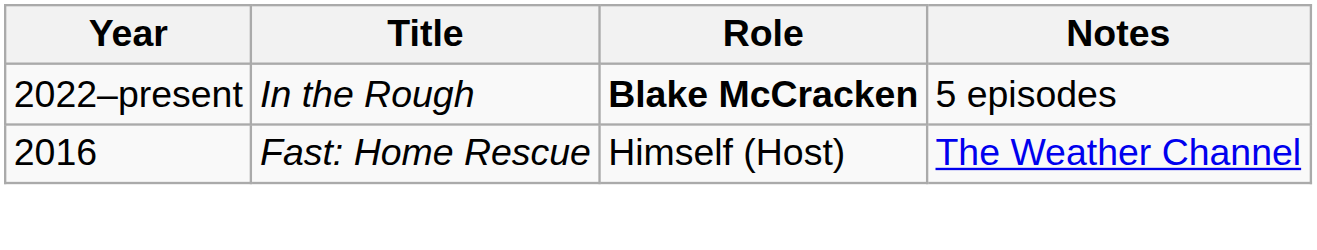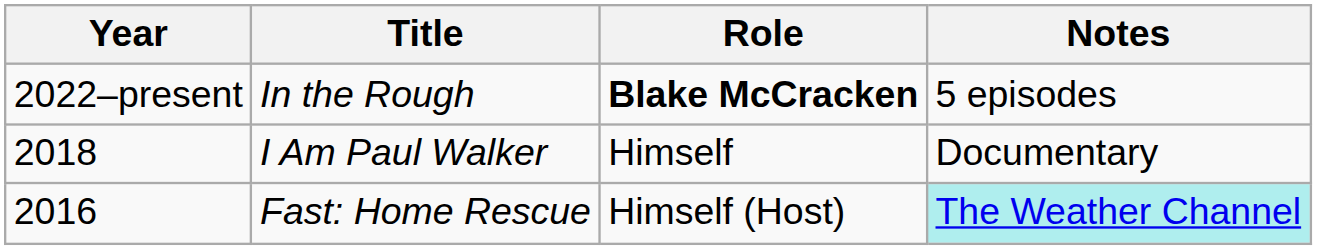+ row: 2018 | I Am Paul Walker | Himself | Documentary
Fast: Home Rescue | Notes: no background -> paleturquoise background
